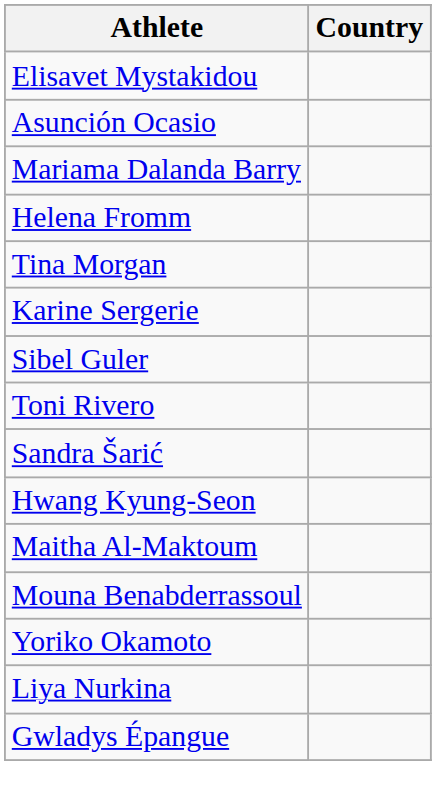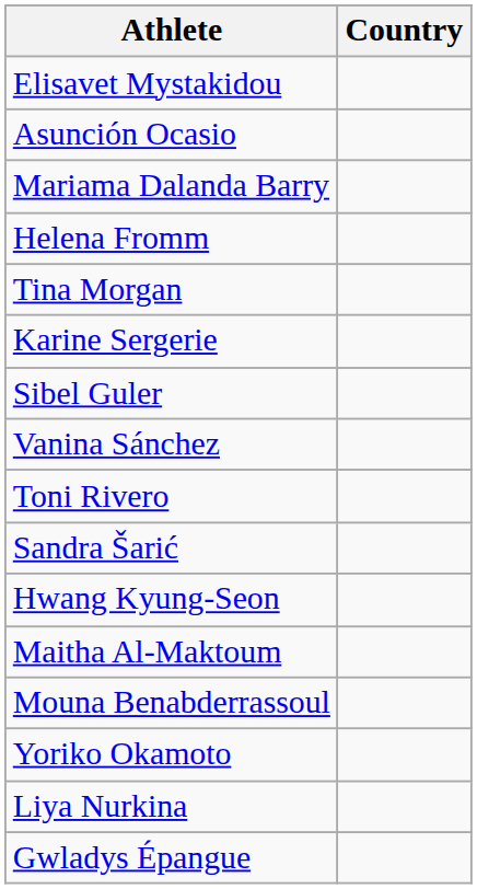+ row: Vanina Sánchez
